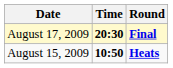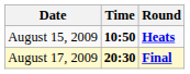rows swapped: August 15, 2009 <-> August 17, 2009
